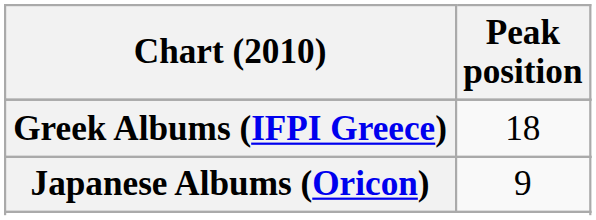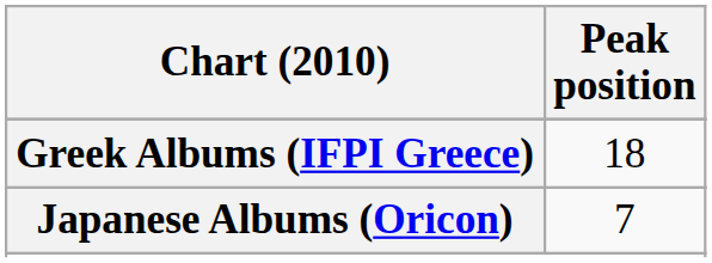Japanese Albums (Oricon) | Peak position: 9 -> 7
